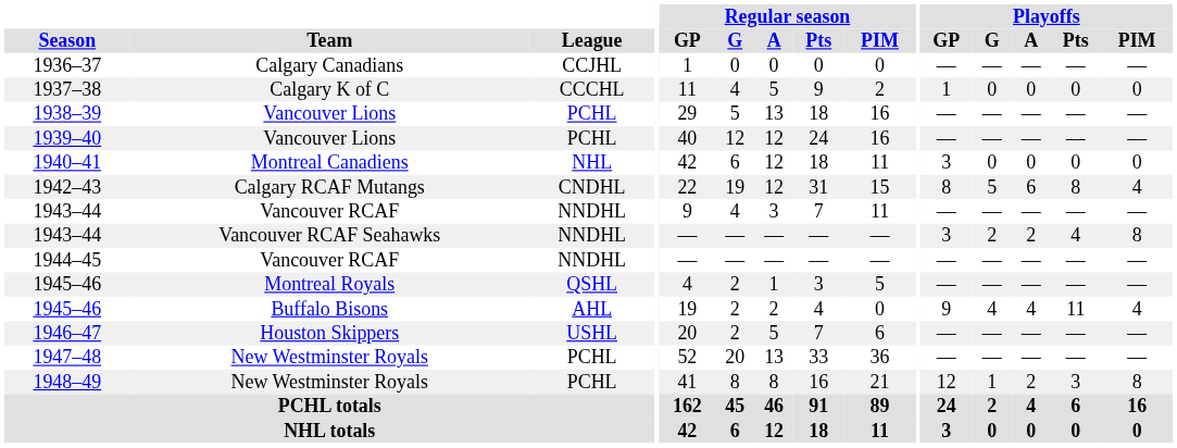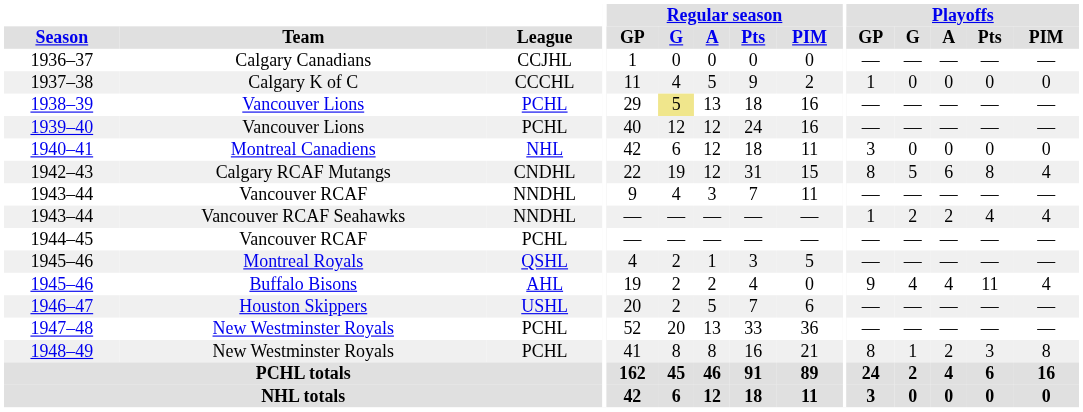1938–39 | Regular season / G: no background -> khaki background
1943–44 / Vancouver RCAF Seahawks | Playoffs / GP: 3 -> 1
1943–44 / Vancouver RCAF Seahawks | Playoffs / PIM: 8 -> 4
1944–45 | League: NNDHL -> PCHL
1948–49 | Playoffs / GP: 12 -> 8
